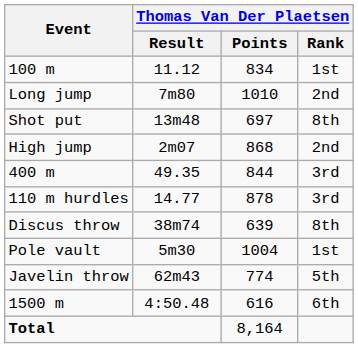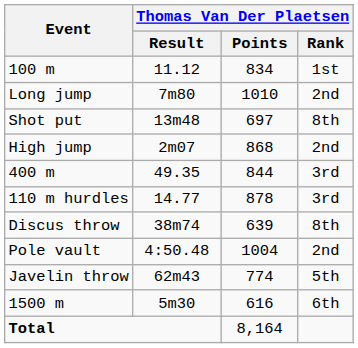Pole vault | Thomas Van Der Plaetsen / Result: 5m30 -> 4:50.48
Pole vault | Thomas Van Der Plaetsen / Rank: 1st -> 2nd
1500 m | Thomas Van Der Plaetsen / Result: 4:50.48 -> 5m30
